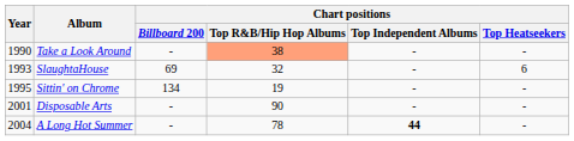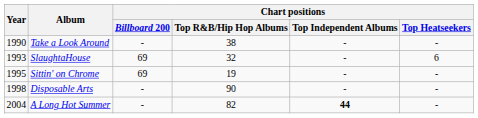Take a Look Around | Chart positions / Top R&B/Hip Hop Albums: lightsalmon background -> no background
Sittin' on Chrome | Chart positions / Billboard 200: 134 -> 69
Disposable Arts | Year: 2001 -> 1998
A Long Hot Summer | Chart positions / Top R&B/Hip Hop Albums: 78 -> 82
